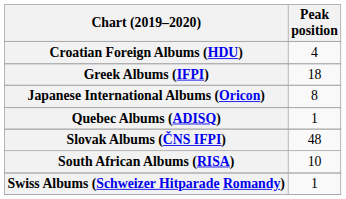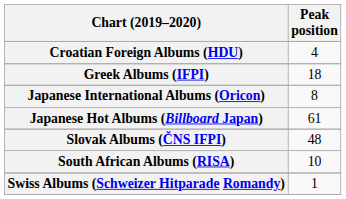+ row: Japanese Hot Albums (Billboard Japan) | 61
- row: Quebec Albums (ADISQ) | 1
